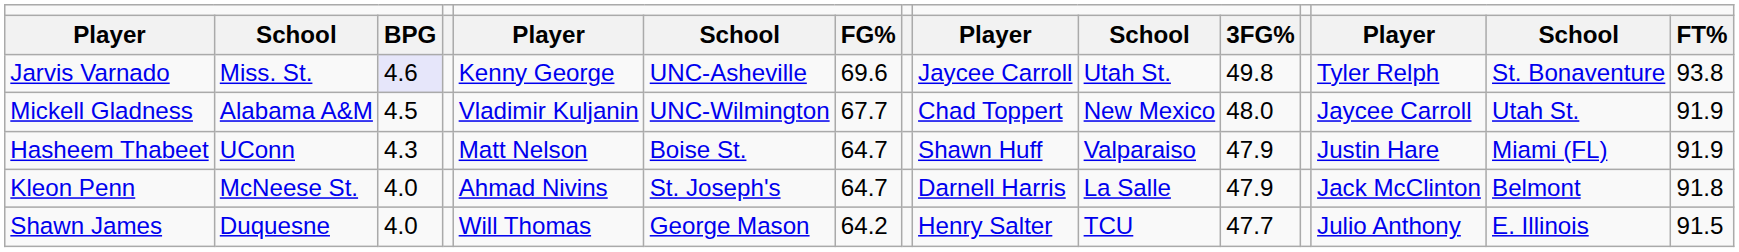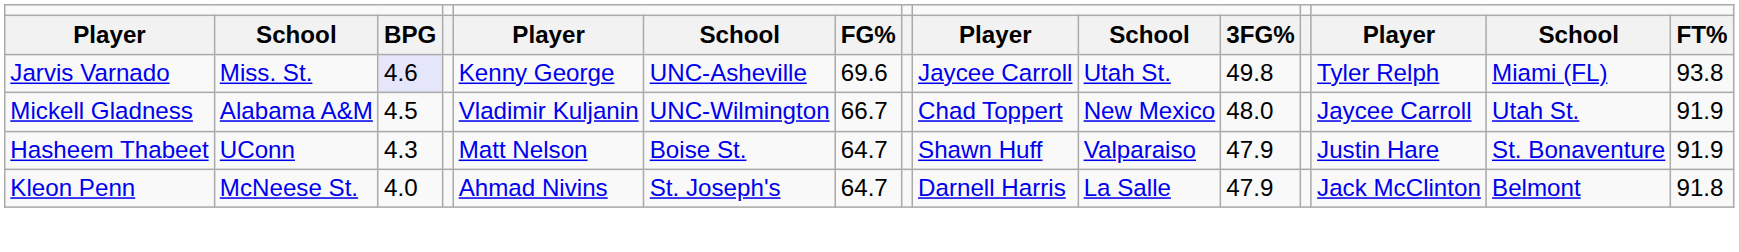Jarvis Varnado | column 14: St. Bonaventure -> Miami (FL)
Mickell Gladness | column 7: 67.7 -> 66.7
Hasheem Thabeet | column 14: Miami (FL) -> St. Bonaventure
- row: Shawn James | Duquesne | 4.0 | Will Thomas | George Mason | 64.2 | Henry Salter | TCU | 47.7 | Julio Anthony | E. Illinois | 91.5
